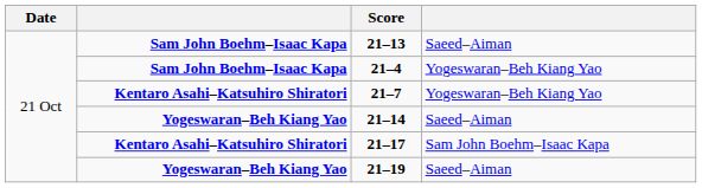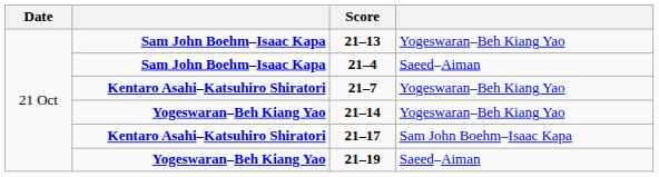21–13 | column 4: Saeed–Aiman -> Yogeswaran–Beh Kiang Yao
21–4 | column 4: Yogeswaran–Beh Kiang Yao -> Saeed–Aiman
21–14 | column 4: Saeed–Aiman -> Yogeswaran–Beh Kiang Yao
